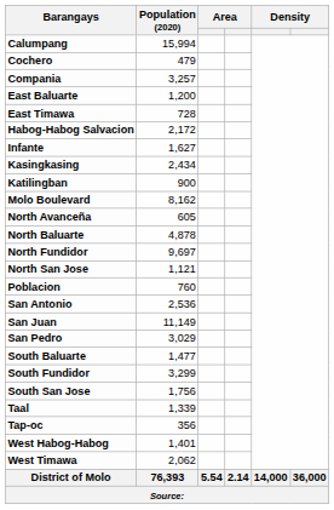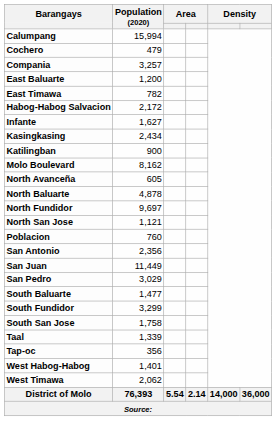East Timawa | Population (2020): 728 -> 782
San Antonio | Population (2020): 2,536 -> 2,356
San Juan | Population (2020): 11,149 -> 11,449
South San Jose | Population (2020): 1,756 -> 1,758
